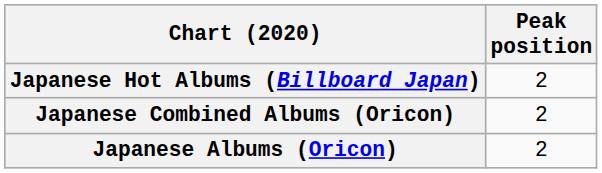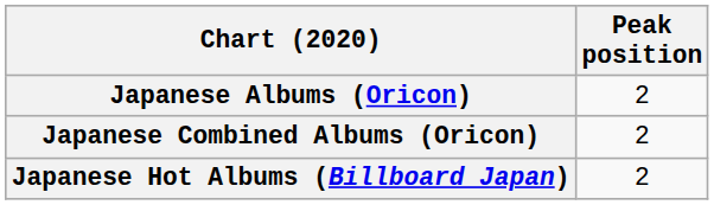rows swapped: Japanese Albums (Oricon) <-> Japanese Hot Albums (Billboard Japan)
